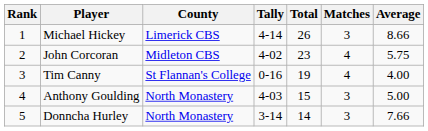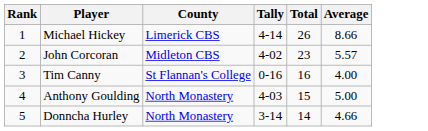- column: Matches | 3 | 4 | 4 | 3 | 3
John Corcoran | Average: 5.75 -> 5.57
Tim Canny | Total: 19 -> 16
Donncha Hurley | Average: 7.66 -> 4.66
